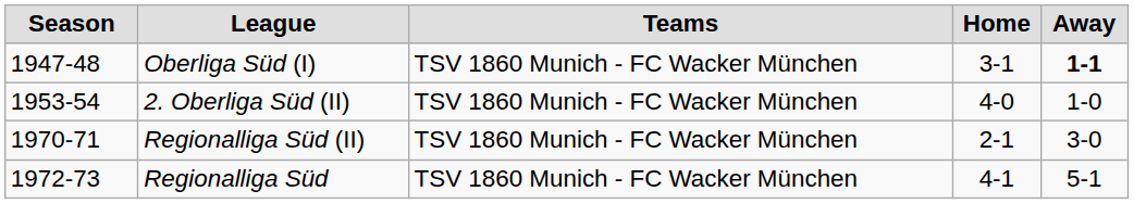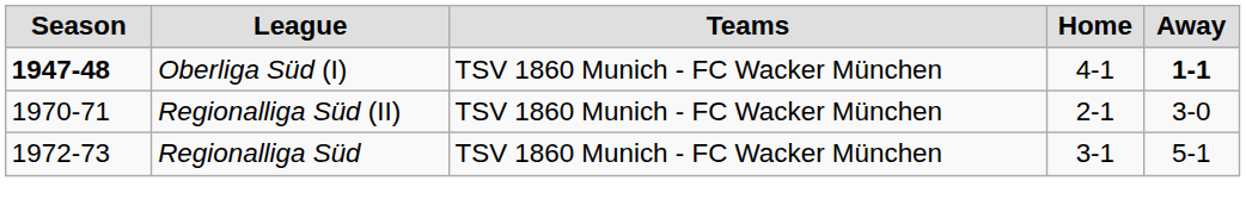Oberliga Süd (I) | Season: normal -> bold
Oberliga Süd (I) | Home: 3-1 -> 4-1
- row: 1953-54 | 2. Oberliga Süd (II) | TSV 1860 Munich - FC Wacker München | 4-0 | 1-0
Regionalliga Süd | Home: 4-1 -> 3-1
